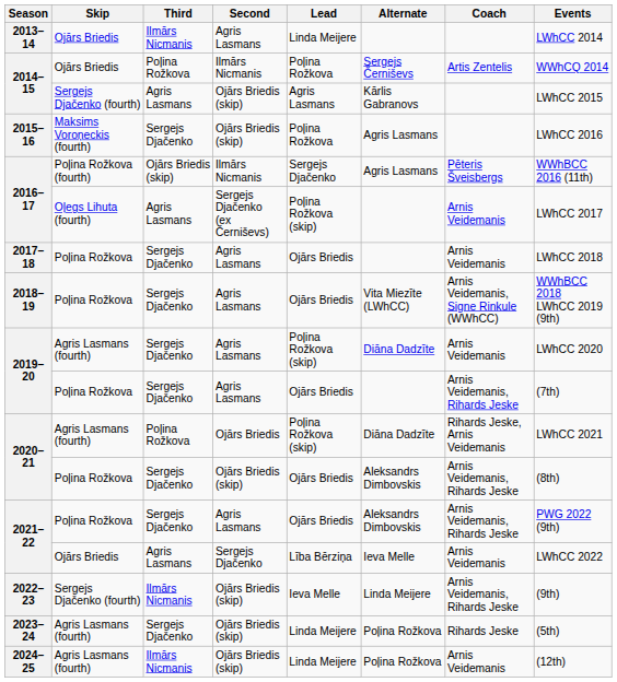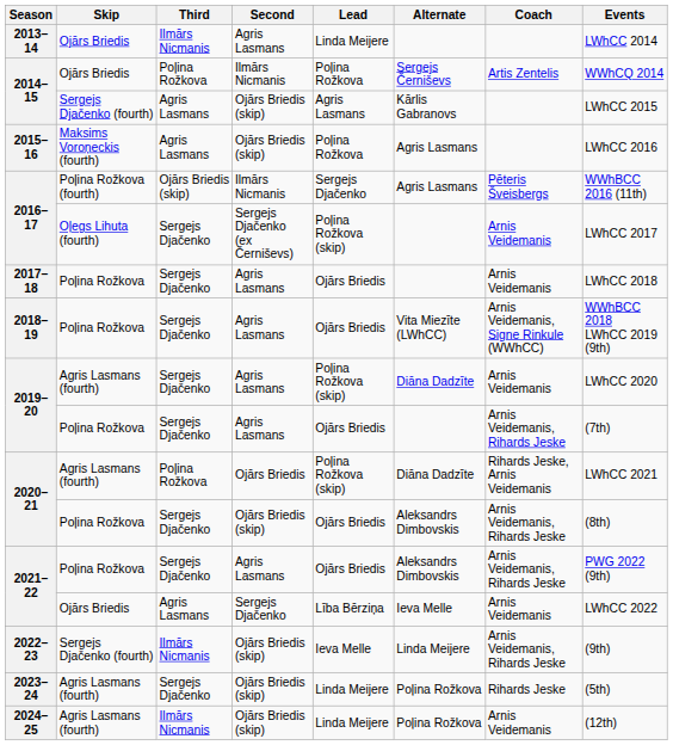2015–16 | Third: Sergejs Djačenko -> Agris Lasmans
2016–17 / Oļegs Lihuta (fourth) | Third: Agris Lasmans -> Sergejs Djačenko
